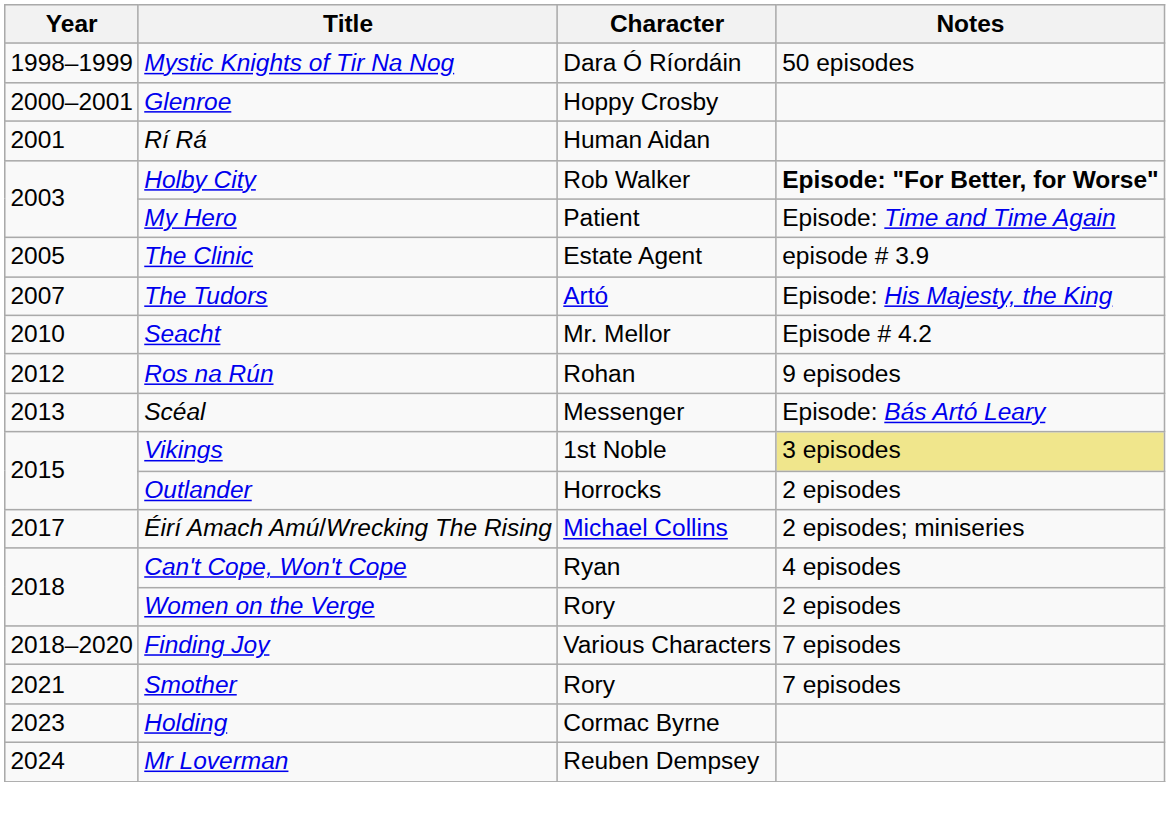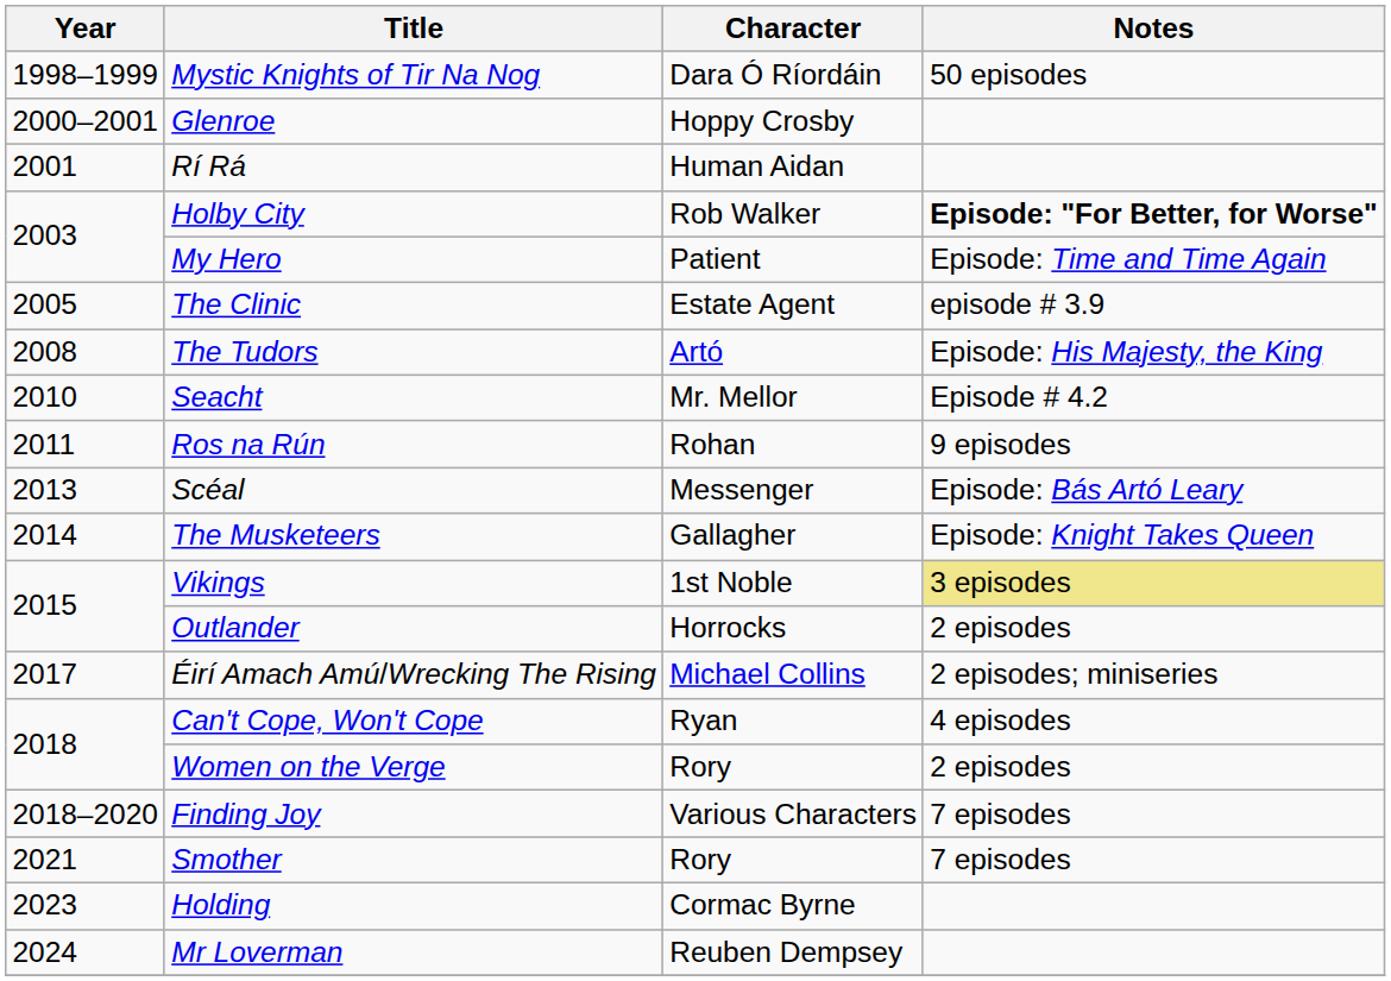The Tudors | Year: 2007 -> 2008
Ros na Rún | Year: 2012 -> 2011
+ row: 2014 | The Musketeers | Gallagher | Episode: Knight Takes Queen
